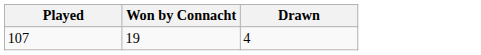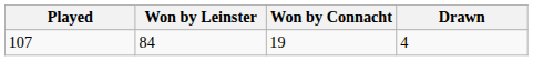+ column: Won by Leinster | 84
